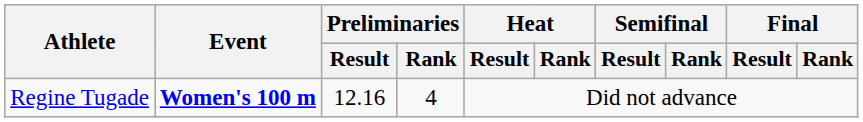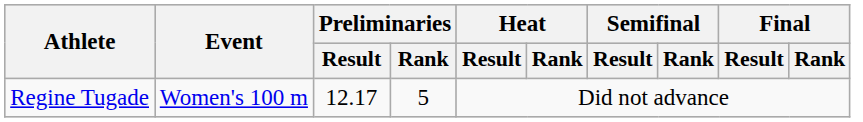Regine Tugade | Event: bold -> normal
Regine Tugade | Preliminaries / Result: 12.16 -> 12.17
Regine Tugade | Preliminaries / Rank: 4 -> 5
